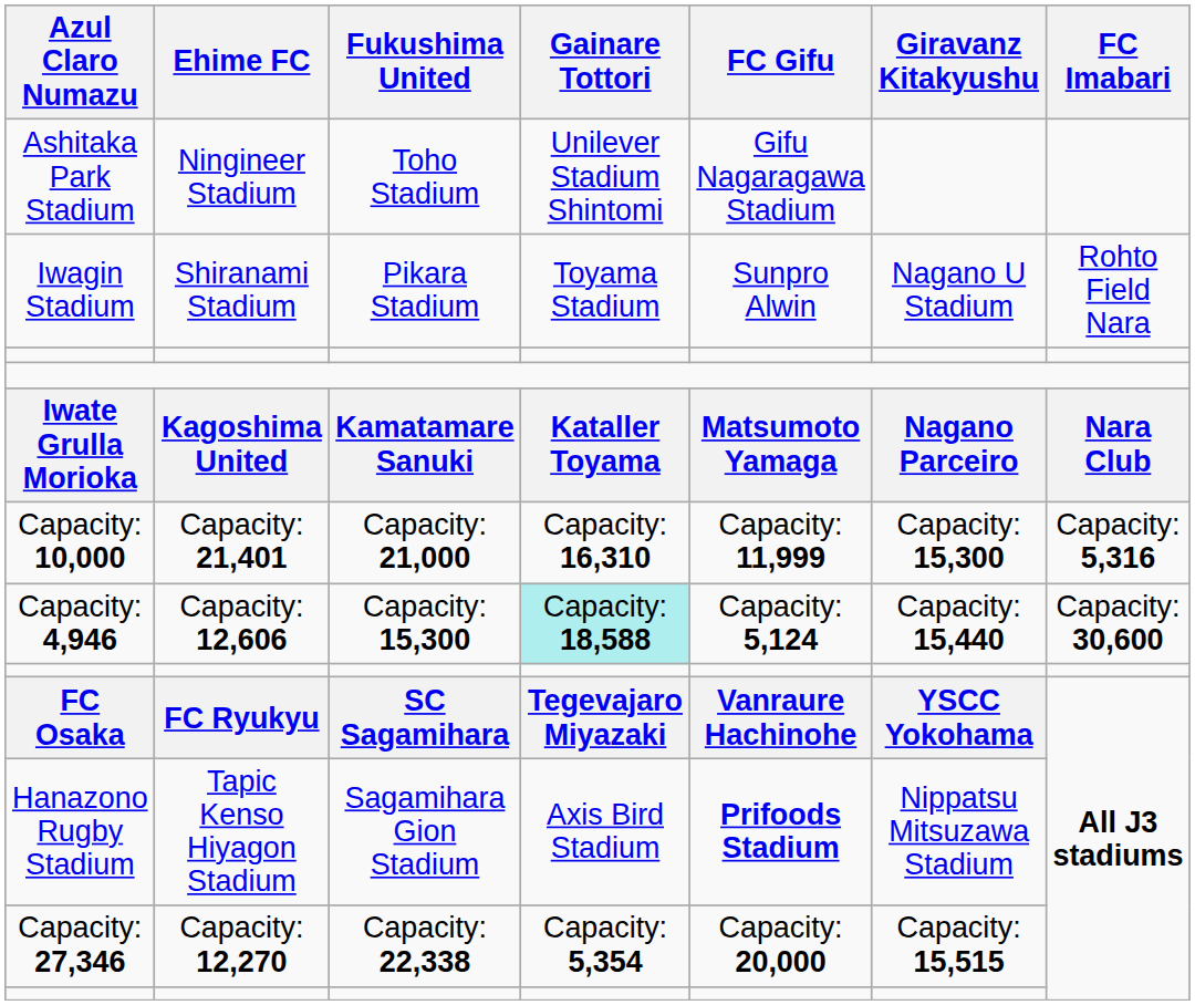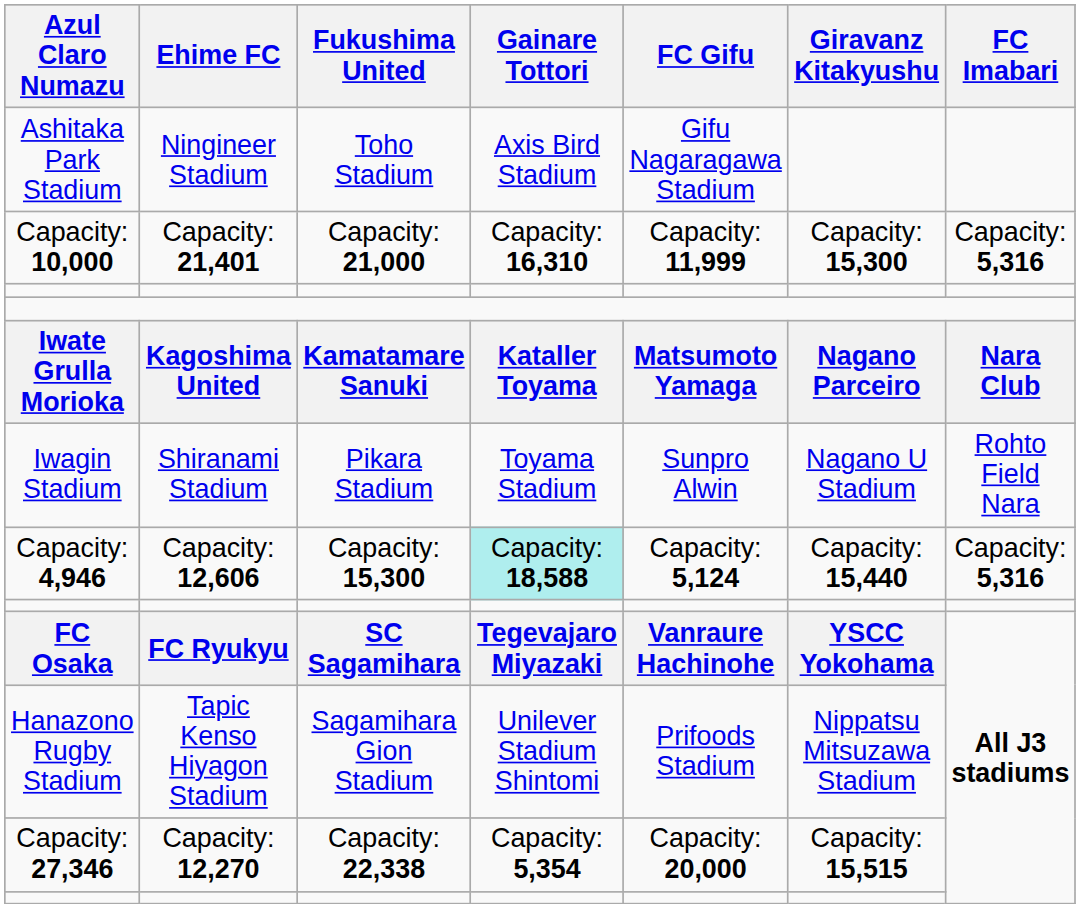Ashitaka Park Stadium | Gainare Tottori: Unilever Stadium Shintomi -> Axis Bird Stadium
rows swapped: Capacity: 10,000 <-> Iwagin Stadium
Capacity: 4,946 | FC Imabari: Capacity: 30,600 -> Capacity: 5,316
Hanazono Rugby Stadium | Gainare Tottori: Axis Bird Stadium -> Unilever Stadium Shintomi
Hanazono Rugby Stadium | FC Gifu: bold -> normal
